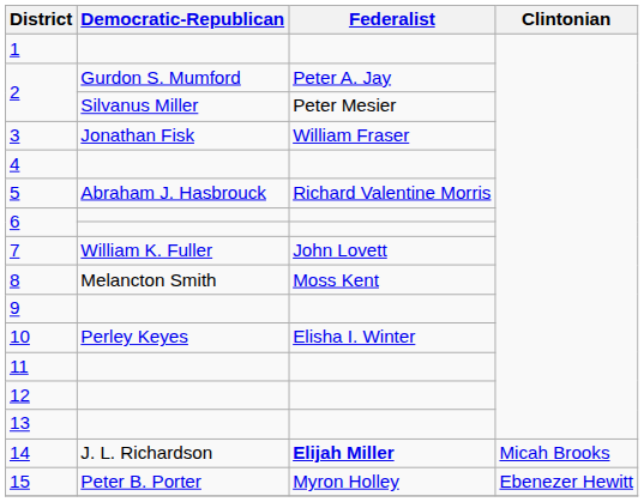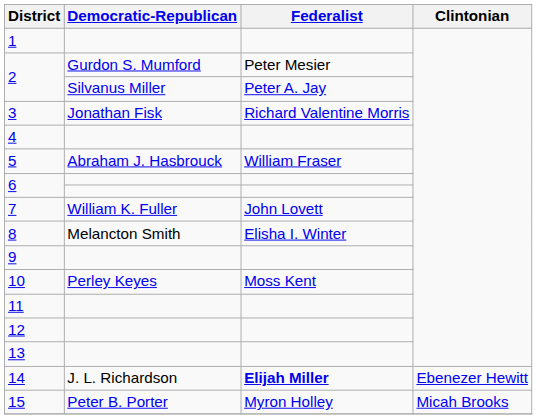2 / Gurdon S. Mumford | Federalist: Peter A. Jay -> Peter Mesier
2 / Silvanus Miller | Federalist: Peter Mesier -> Peter A. Jay
3 | Federalist: William Fraser -> Richard Valentine Morris
5 | Federalist: Richard Valentine Morris -> William Fraser
8 | Federalist: Moss Kent -> Elisha I. Winter
10 | Federalist: Elisha I. Winter -> Moss Kent
14 | Clintonian: Micah Brooks -> Ebenezer Hewitt
15 | Clintonian: Ebenezer Hewitt -> Micah Brooks
